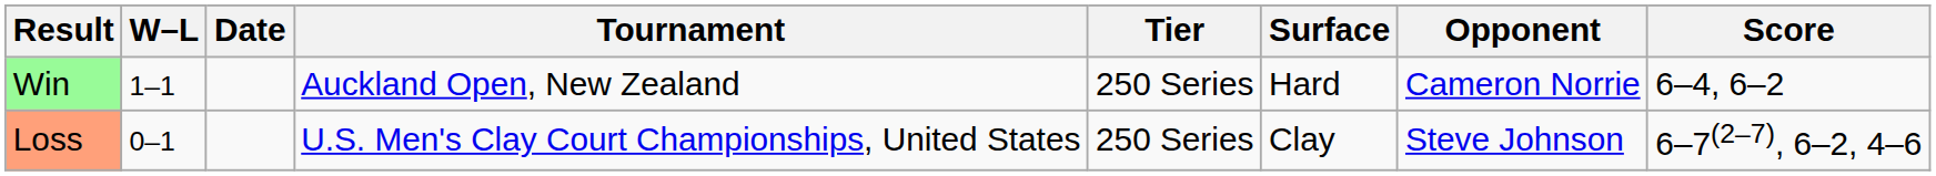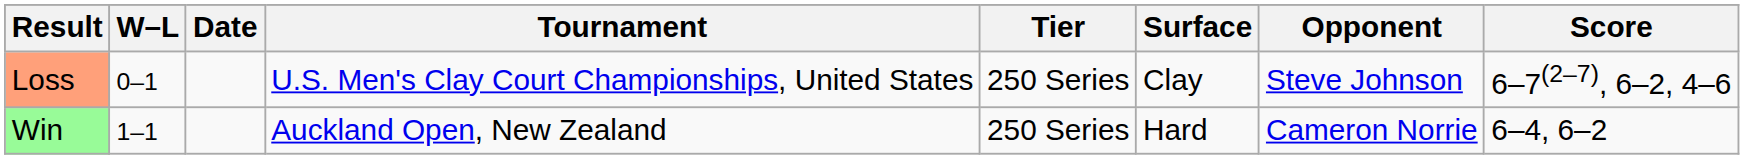rows swapped: Loss <-> Win
